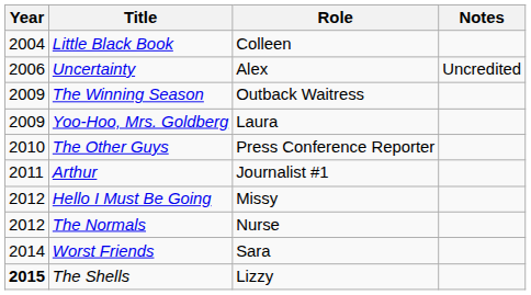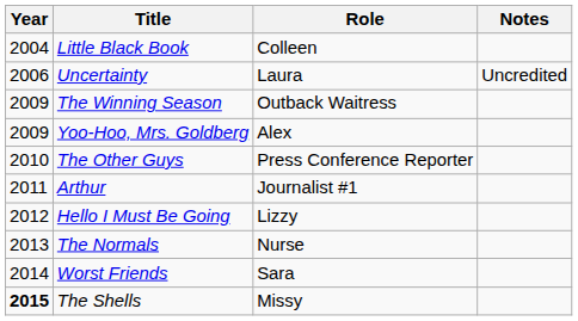Uncertainty | Role: Alex -> Laura
Yoo-Hoo, Mrs. Goldberg | Role: Laura -> Alex
Hello I Must Be Going | Role: Missy -> Lizzy
The Normals | Year: 2012 -> 2013
The Shells | Role: Lizzy -> Missy
